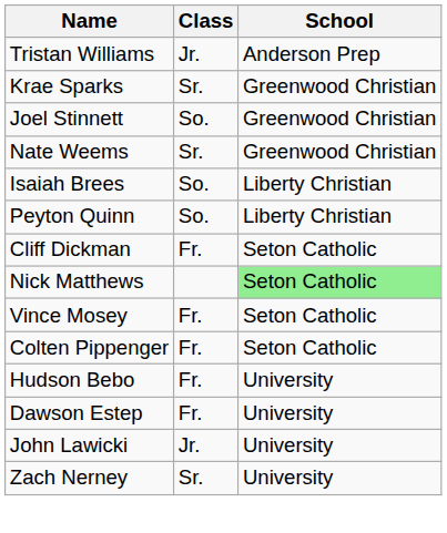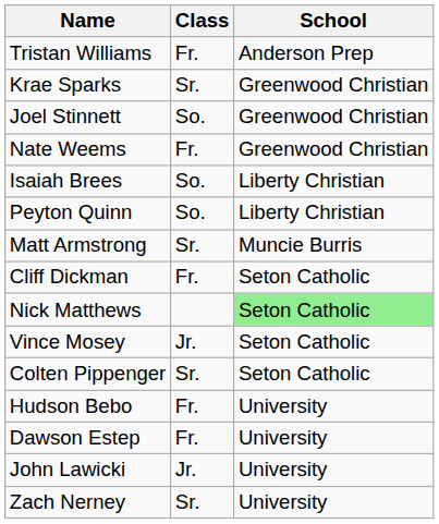Tristan Williams | Class: Jr. -> Fr.
Nate Weems | Class: Sr. -> Fr.
+ row: Matt Armstrong | Sr. | Muncie Burris
Vince Mosey | Class: Fr. -> Jr.
Colten Pippenger | Class: Fr. -> Sr.
